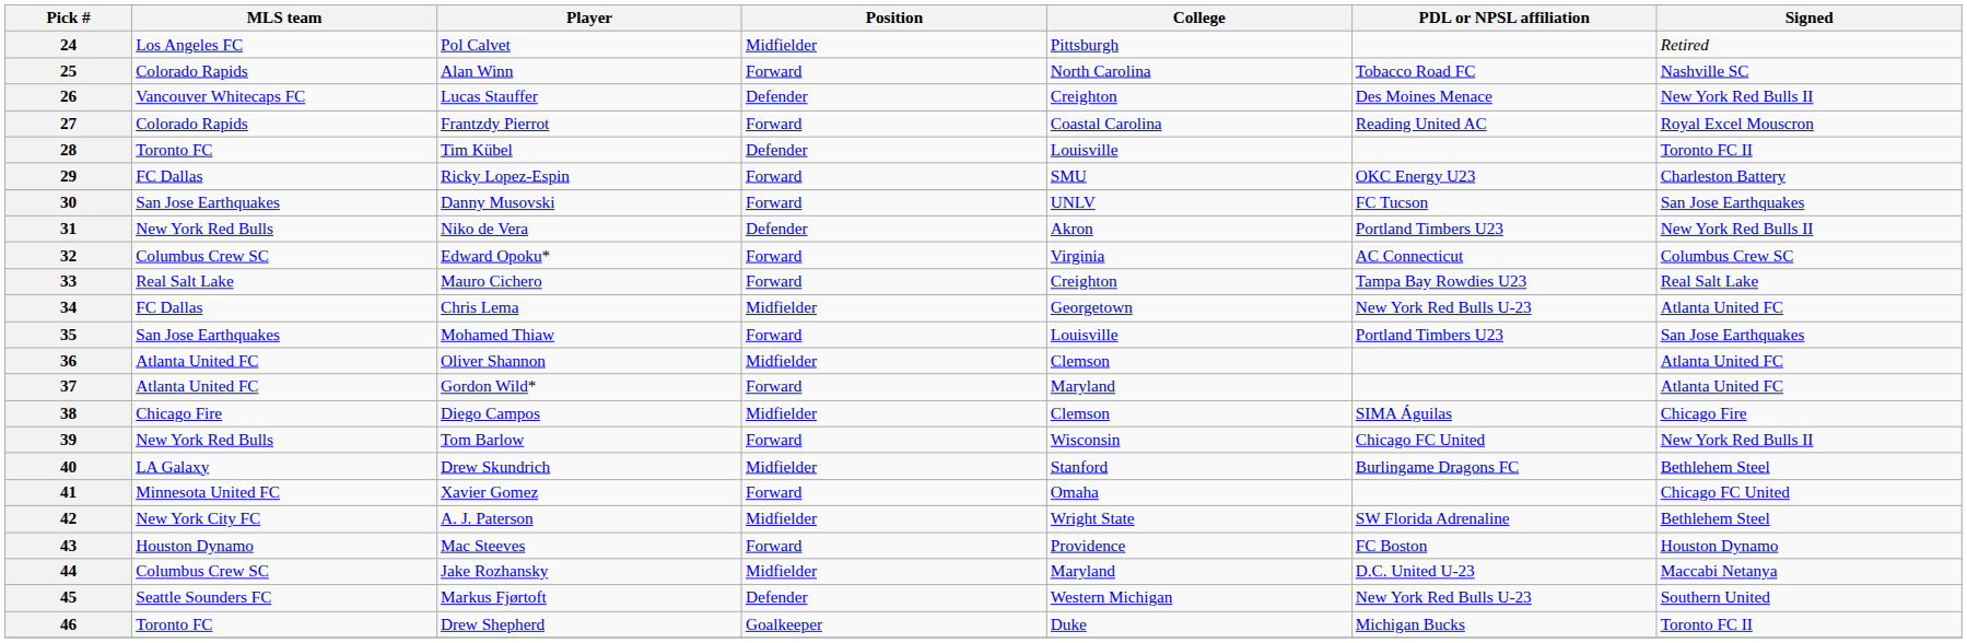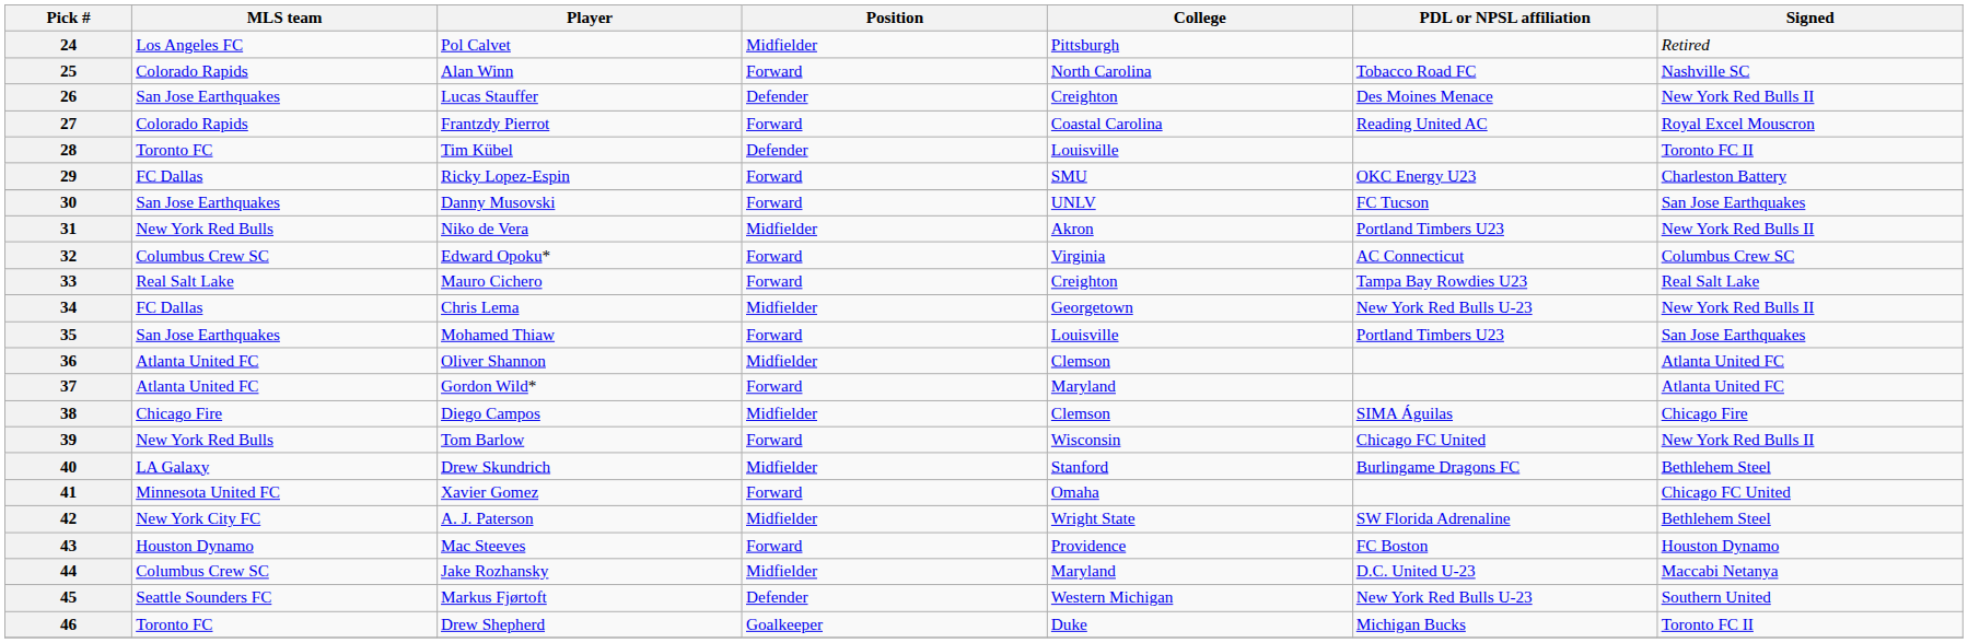26 | MLS team: Vancouver Whitecaps FC -> San Jose Earthquakes
31 | Position: Defender -> Midfielder
34 | Signed: Atlanta United FC -> New York Red Bulls II
